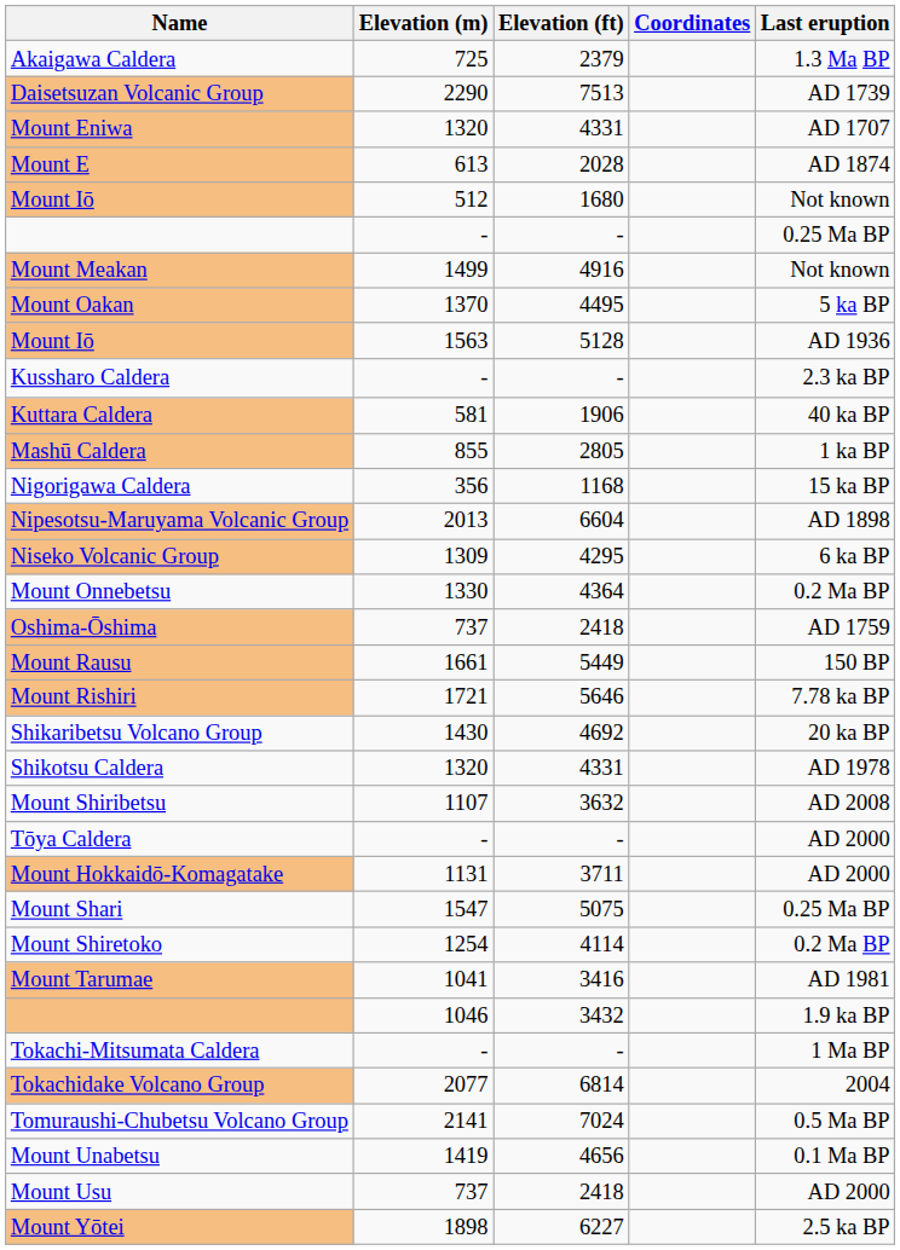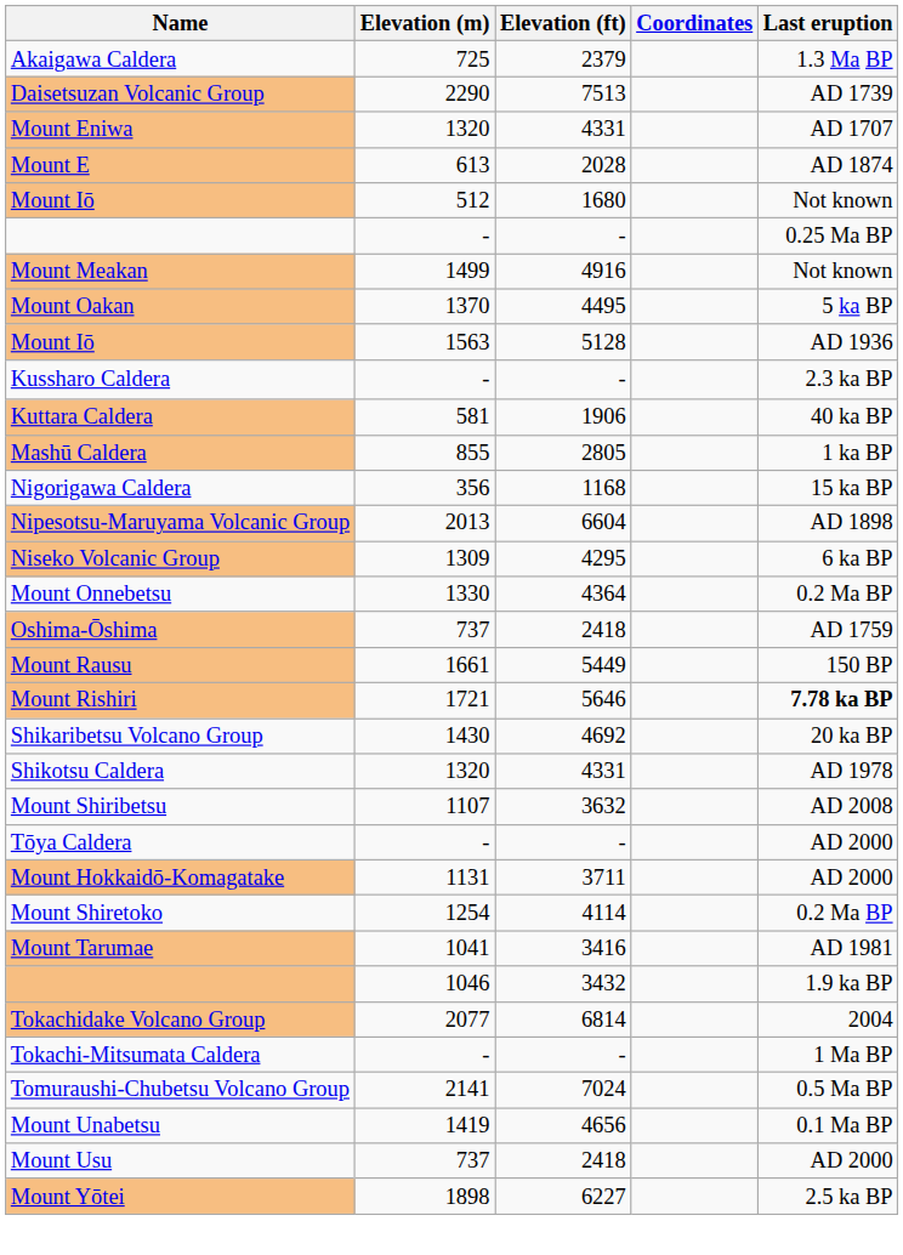Mount Rishiri | Last eruption: normal -> bold
- row: Mount Shari | 1547 | 5075 | 0.25 Ma BP
rows swapped: Tokachidake Volcano Group <-> Tokachi-Mitsumata Caldera
